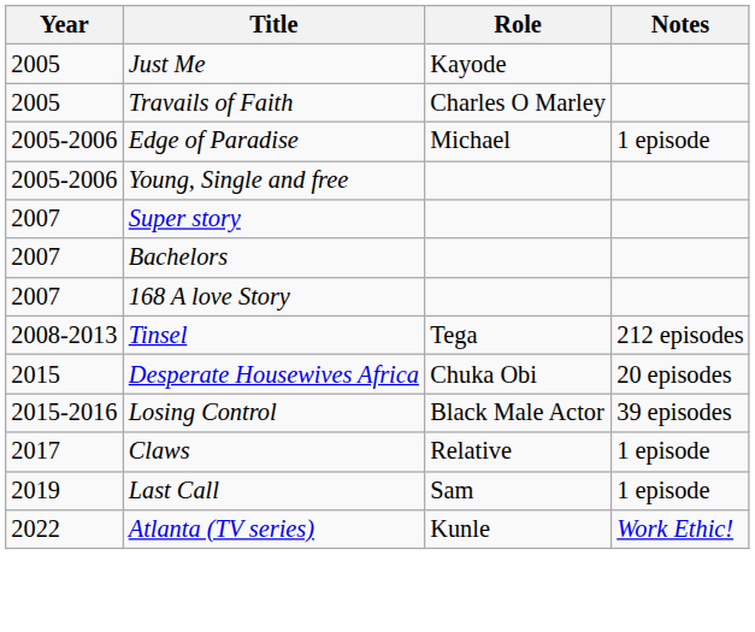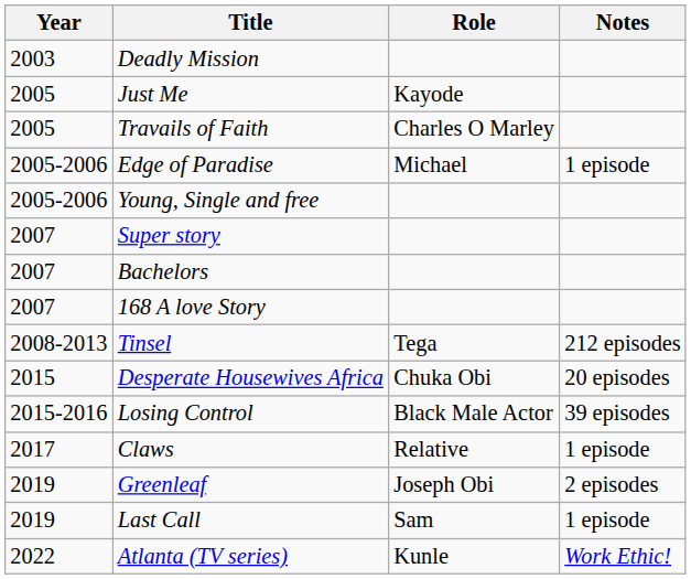+ row: 2003 | Deadly Mission
+ row: 2019 | Greenleaf | Joseph Obi | 2 episodes
